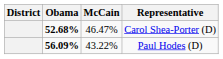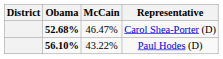Paul Hodes (D) | Obama: 56.09% -> 56.10%
